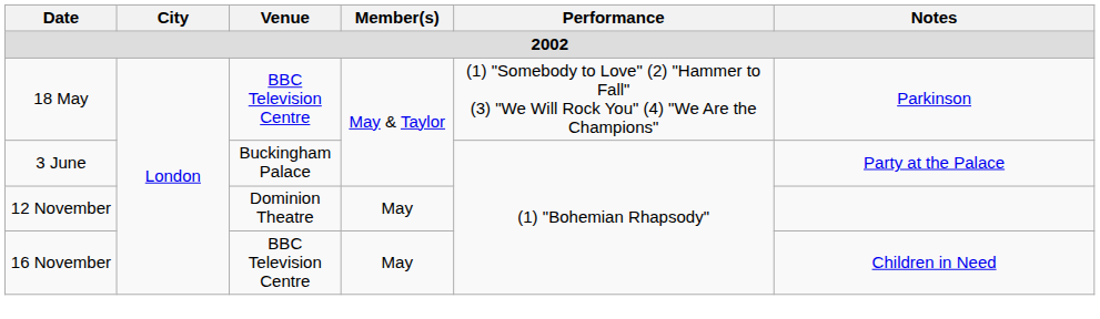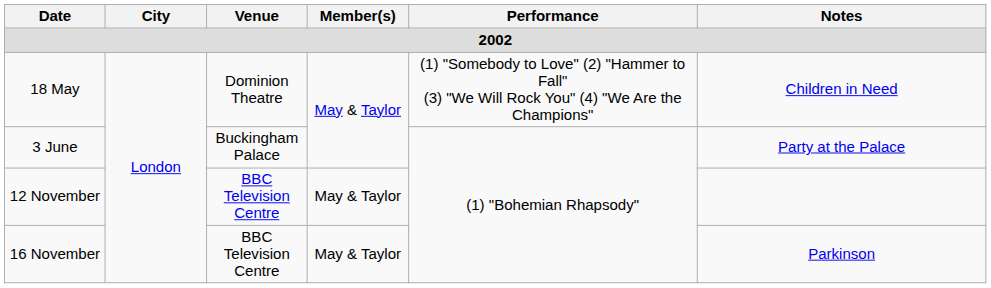18 May | Venue: BBC Television Centre -> Dominion Theatre
18 May | Notes: Parkinson -> Children in Need
12 November | Venue: Dominion Theatre -> BBC Television Centre
12 November | Member(s): May -> May & Taylor
16 November | Member(s): May -> May & Taylor
16 November | Notes: Children in Need -> Parkinson
